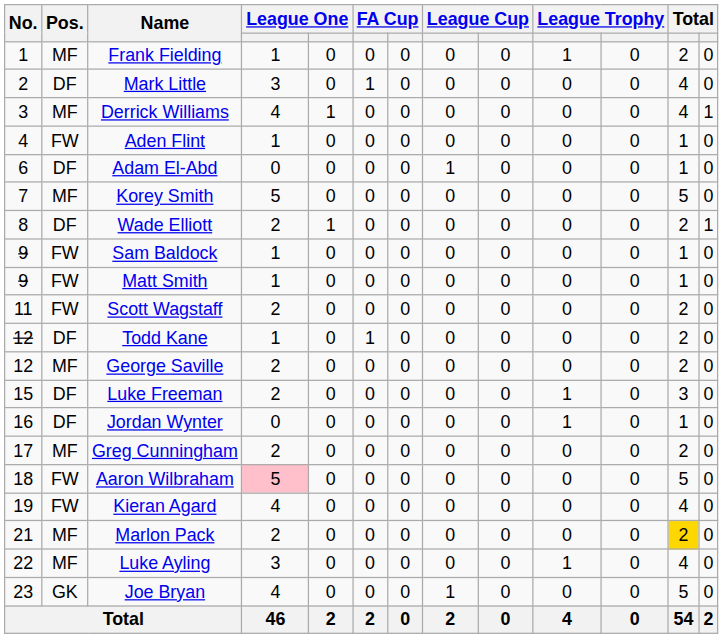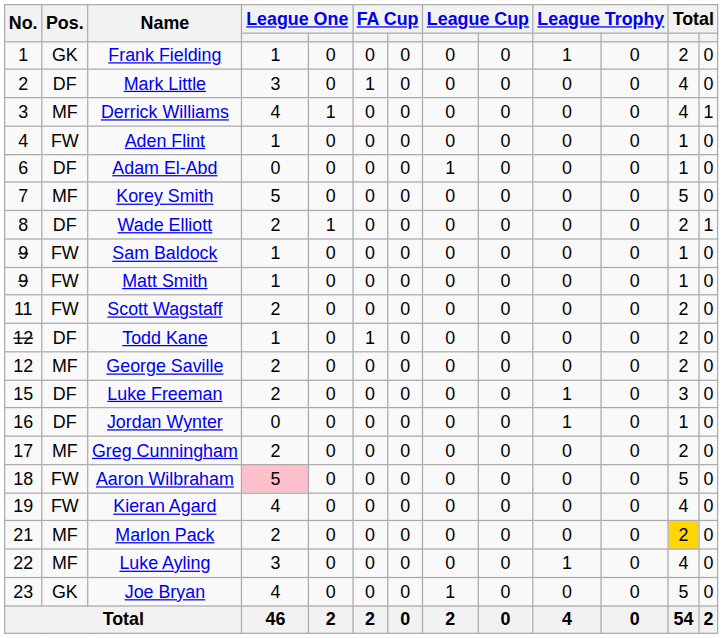Frank Fielding | Pos.: MF -> GK
